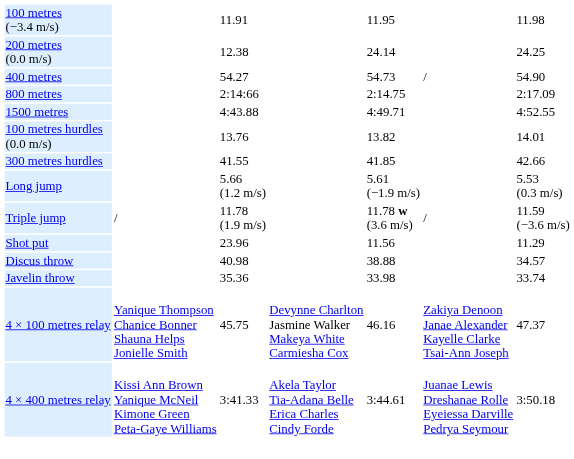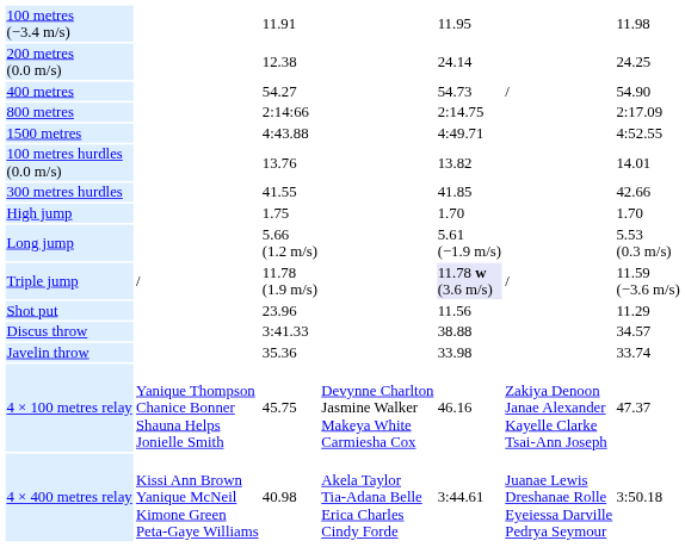+ row: High jump | 1.75 | 1.70 | 1.70
Triple jump | column 5: no background -> lavender background
Discus throw | column 3: 40.98 -> 3:41.33
4 × 400 metres relay | column 3: 3:41.33 -> 40.98
